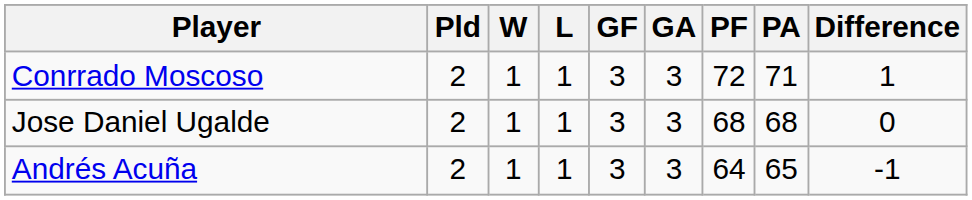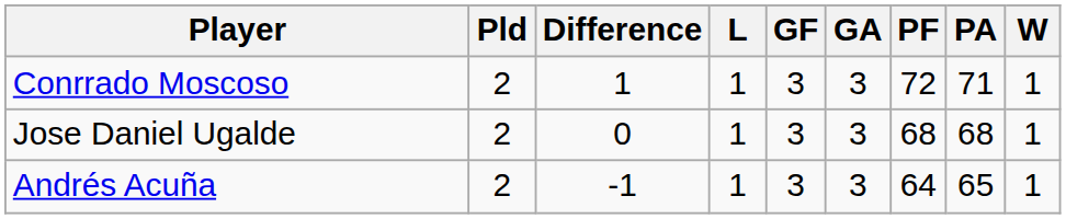columns swapped: W <-> Difference
